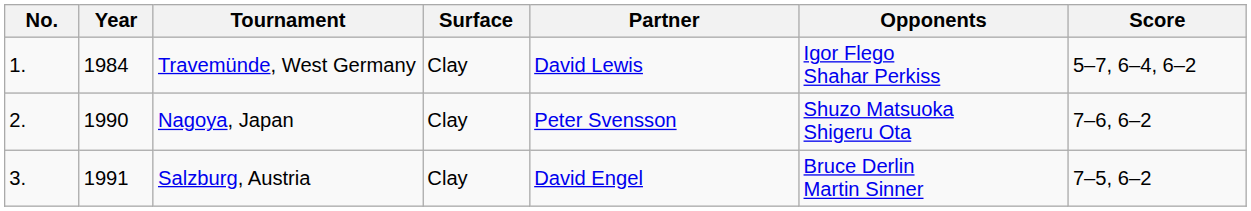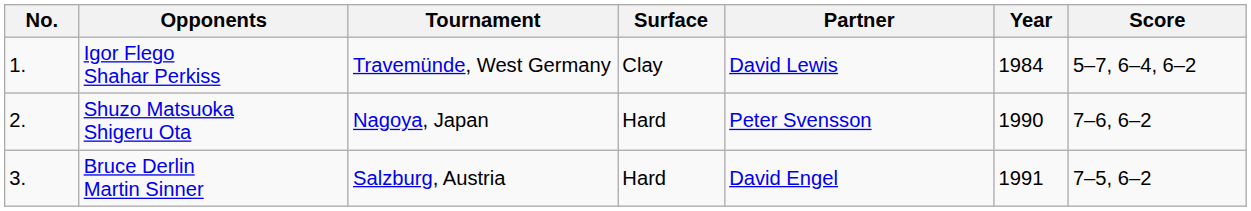columns swapped: Year <-> Opponents
Nagoya, Japan | Surface: Clay -> Hard
Salzburg, Austria | Surface: Clay -> Hard
